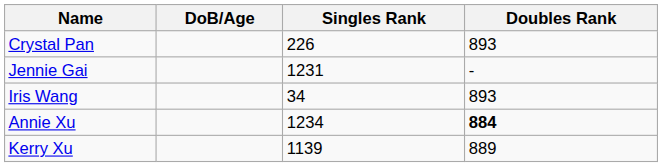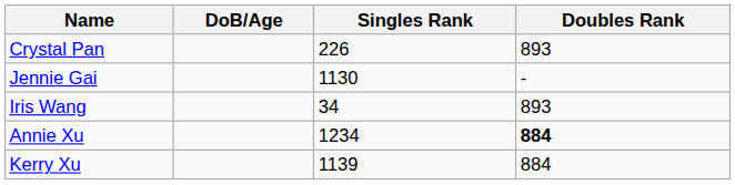Jennie Gai | Singles Rank: 1231 -> 1130
Kerry Xu | Doubles Rank: 889 -> 884
